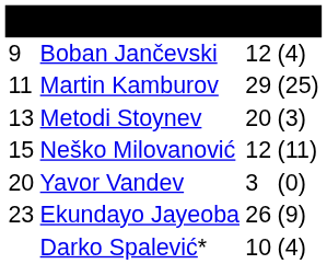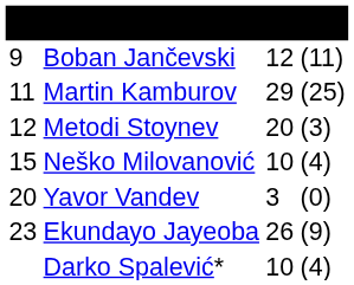Boban Jančevski | column 4: (4) -> (11)
Metodi Stoynev | column 1: 13 -> 12
Neško Milovanović | column 3: 12 -> 10
Neško Milovanović | column 4: (11) -> (4)
